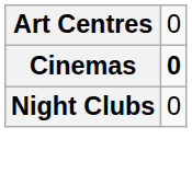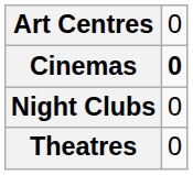+ row: Theatres | 0
